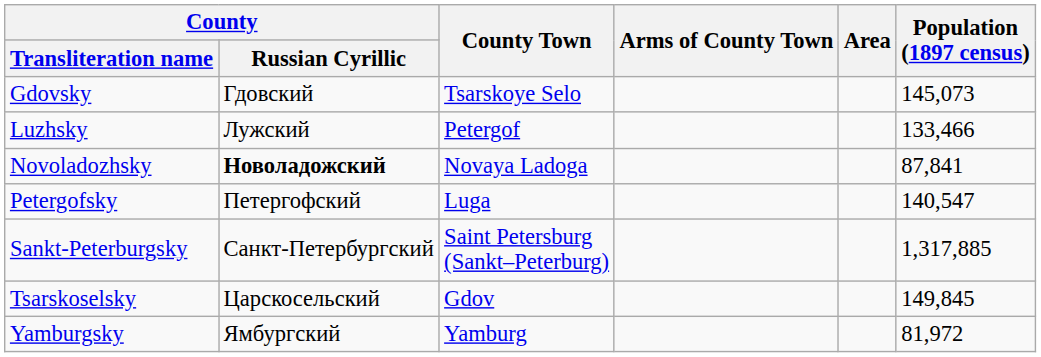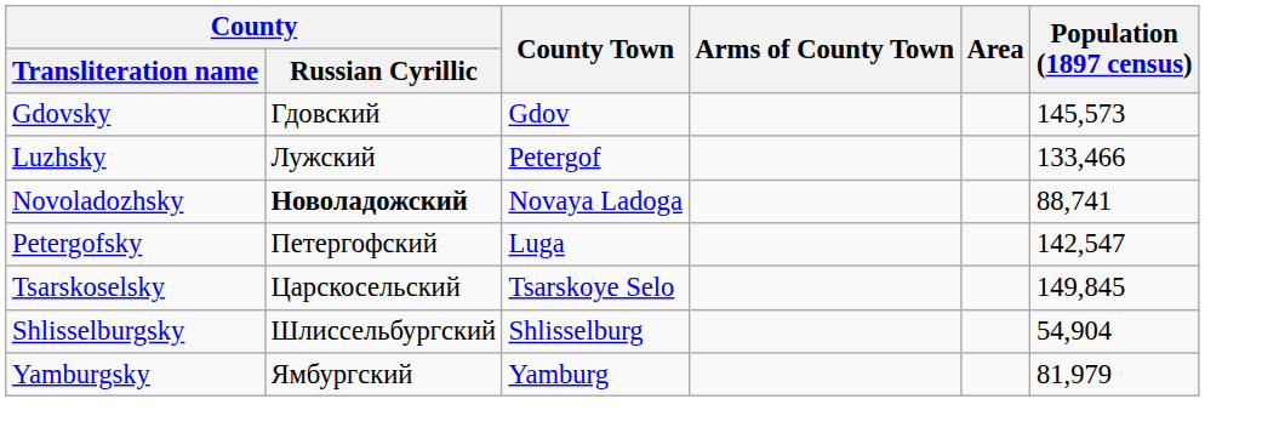Gdovsky | County Town: Tsarskoye Selo -> Gdov
Gdovsky | Population (1897 census): 145,073 -> 145,573
Novoladozhsky | Population (1897 census): 87,841 -> 88,741
Petergofsky | Population (1897 census): 140,547 -> 142,547
- row: Sankt-Peterburgsky | Санкт-Петербургский | Saint Petersburg (Sankt–Peterburg) | 1,317,885
Tsarskoselsky | County Town: Gdov -> Tsarskoye Selo
+ row: Shlisselburgsky | Шлиссельбургский | Shlisselburg | 54,904
Yamburgsky | Population (1897 census): 81,972 -> 81,979
